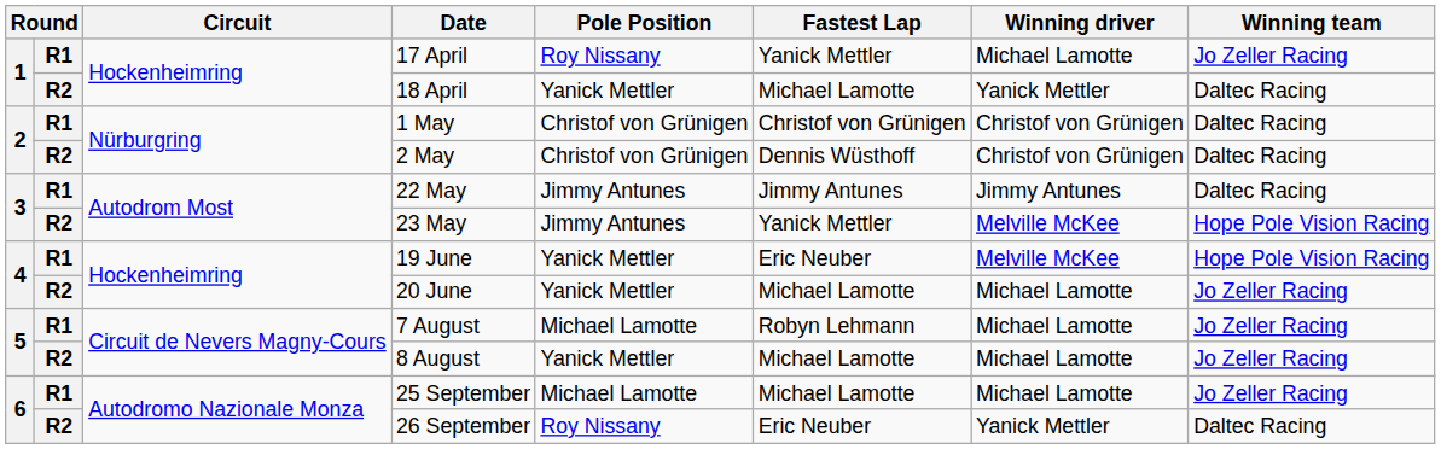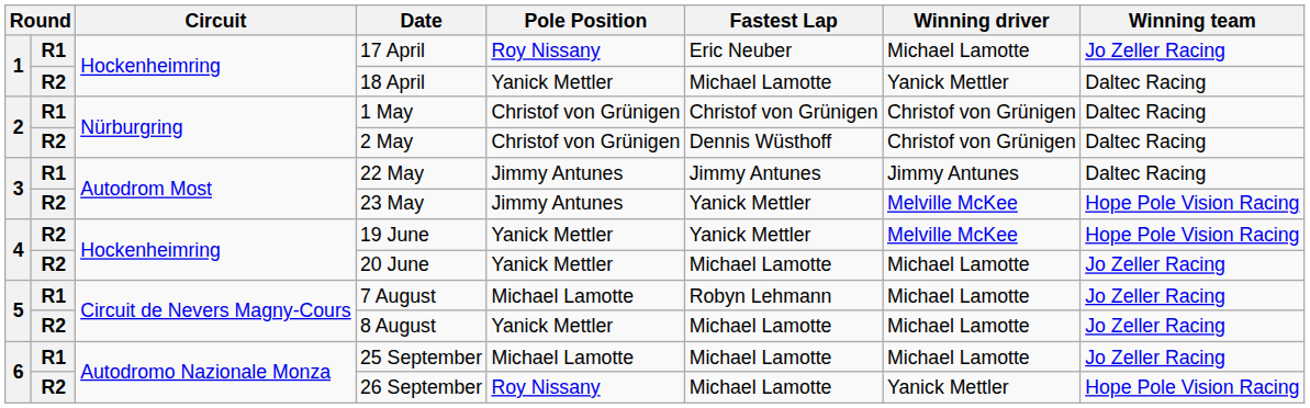17 April | Fastest Lap: Yanick Mettler -> Eric Neuber
19 June | column 2: R1 -> R2
19 June | Fastest Lap: Eric Neuber -> Yanick Mettler
26 September | Fastest Lap: Eric Neuber -> Michael Lamotte
26 September | Winning team: Daltec Racing -> Hope Pole Vision Racing
